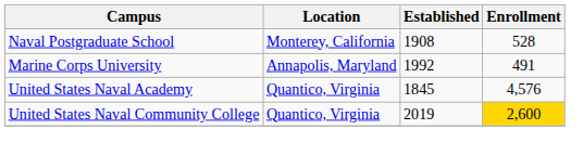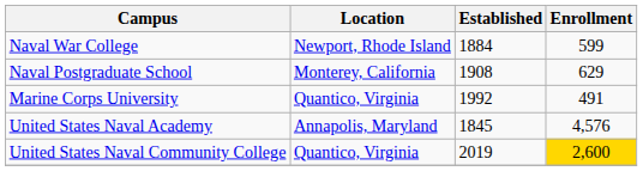+ row: Naval War College | Newport, Rhode Island | 1884 | 599
Naval Postgraduate School | Enrollment: 528 -> 629
Marine Corps University | Location: Annapolis, Maryland -> Quantico, Virginia
United States Naval Academy | Location: Quantico, Virginia -> Annapolis, Maryland
